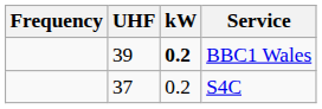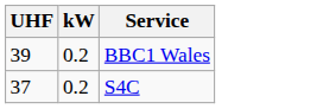- column: Frequency
BBC1 Wales | kW: bold -> normal
